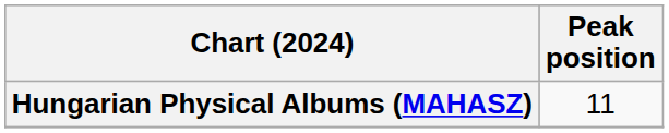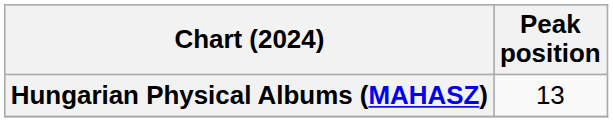Hungarian Physical Albums (MAHASZ) | Peak position: 11 -> 13
